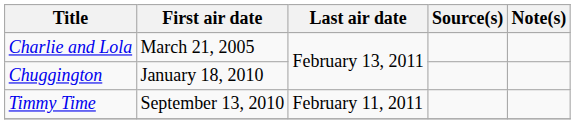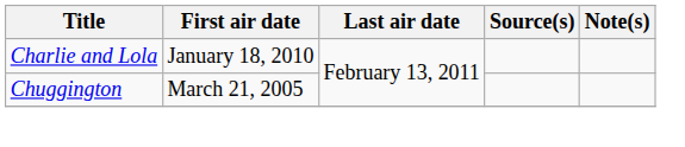Charlie and Lola | First air date: March 21, 2005 -> January 18, 2010
Chuggington | First air date: January 18, 2010 -> March 21, 2005
- row: Timmy Time | September 13, 2010 | February 11, 2011
